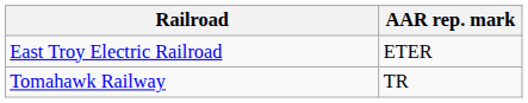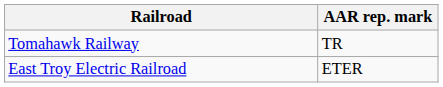rows swapped: East Troy Electric Railroad <-> Tomahawk Railway
